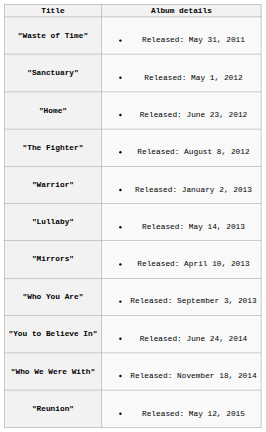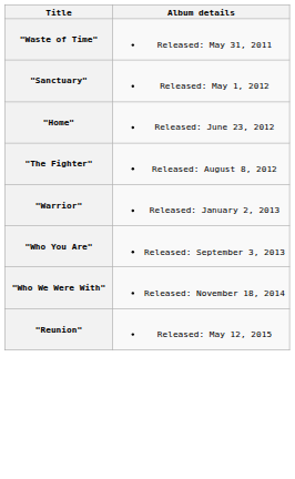- row: "Lullaby" | Released: May 14, 2013
- row: "Mirrors" | Released: April 10, 2013
- row: "You to Believe In" | Released: June 24, 2014
